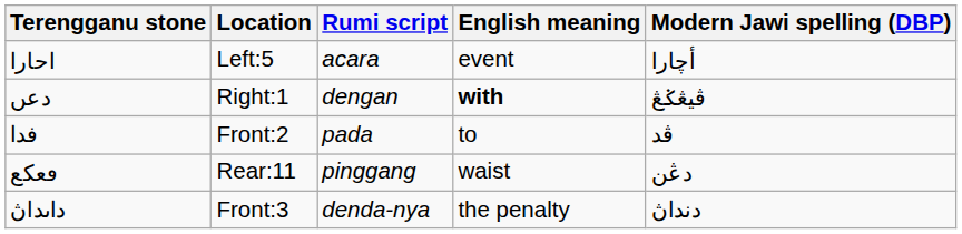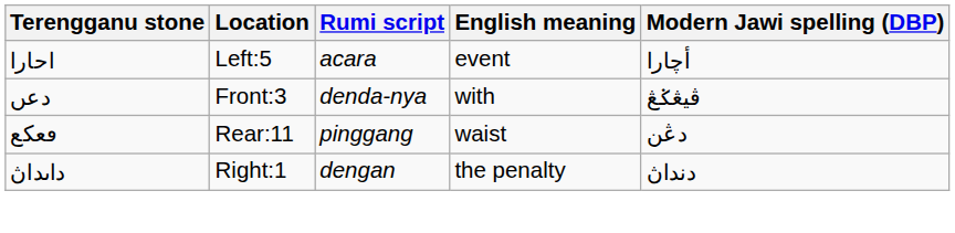دعں | Location: Right:1 -> Front:3
دعں | Rumi script: dengan -> denda-nya
دعں | English meaning: bold -> normal
- row: فدا | Front:2 | pada | to | ڤد
داىداڽ | Location: Front:3 -> Right:1
داىداڽ | Rumi script: denda-nya -> dengan
